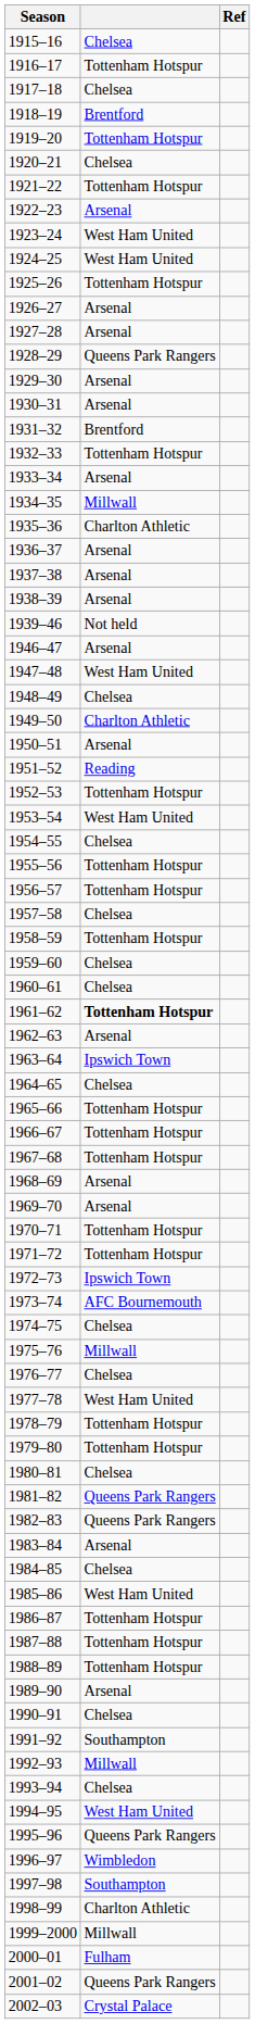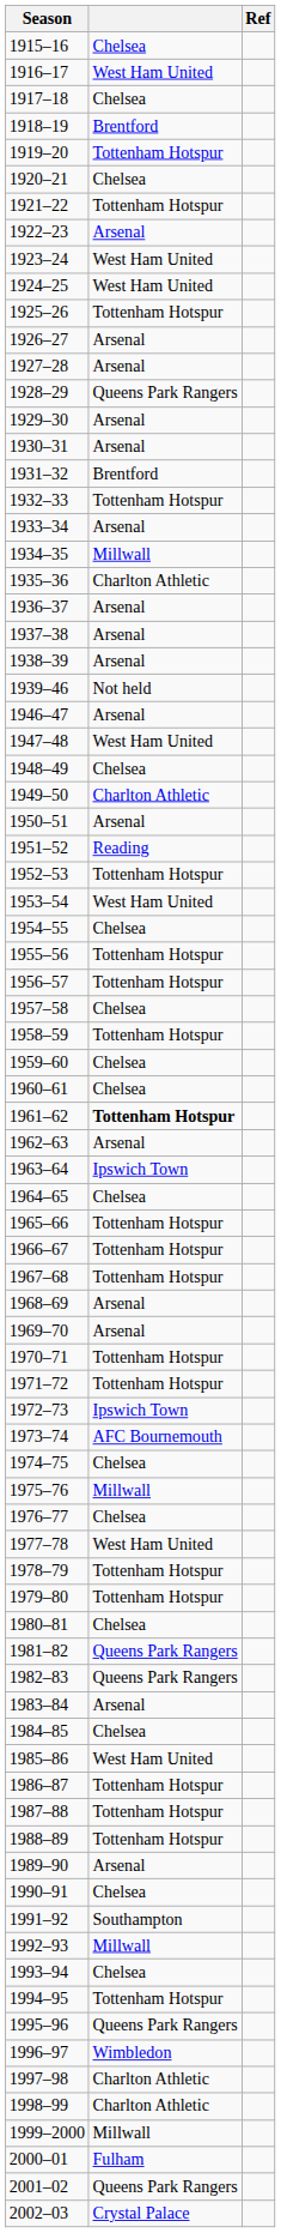1916–17 | column 2: Tottenham Hotspur -> West Ham United
1994–95 | column 2: West Ham United -> Tottenham Hotspur
1997–98 | column 2: Southampton -> Charlton Athletic
